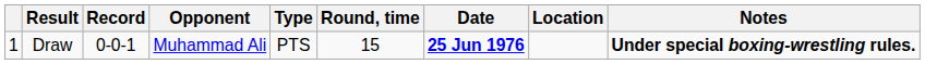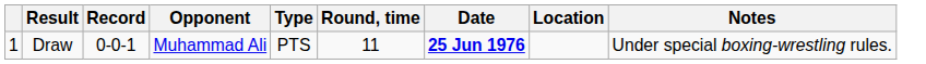Draw | Round, time: 15 -> 11
Draw | Notes: bold -> normal
